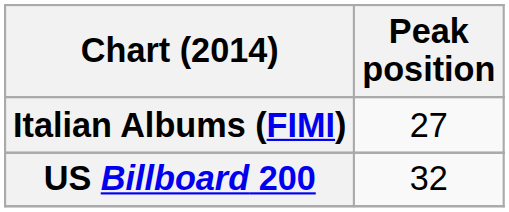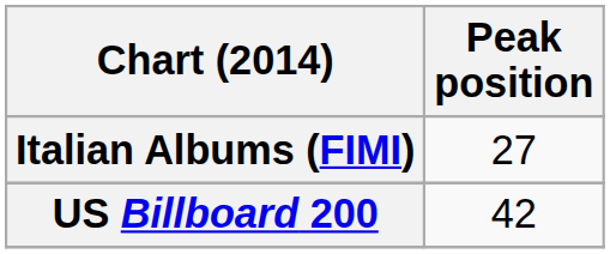US Billboard 200 | Peak position: 32 -> 42
